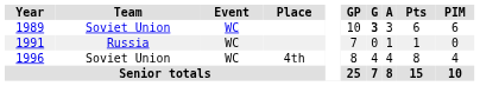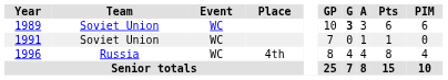1991 | Team: Russia -> Soviet Union
1996 | Team: Soviet Union -> Russia
